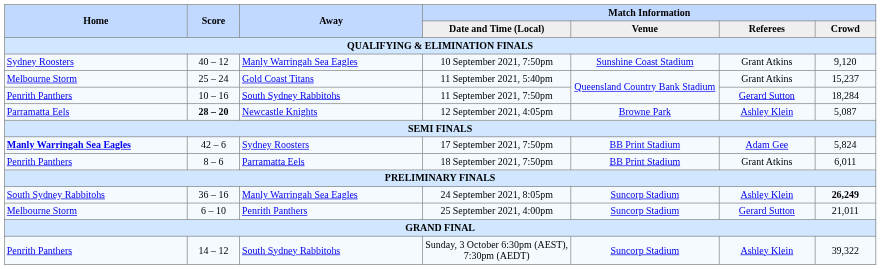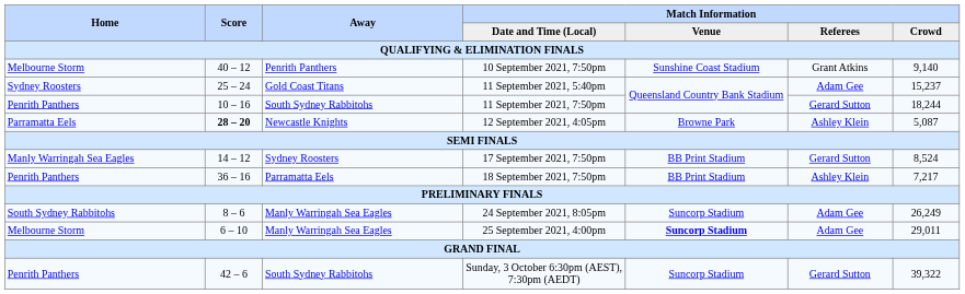10 September 2021, 7:50pm | Home: Sydney Roosters -> Melbourne Storm
10 September 2021, 7:50pm | Away: Manly Warringah Sea Eagles -> Penrith Panthers
10 September 2021, 7:50pm | Match Information / Crowd: 9,120 -> 9,140
11 September 2021, 5:40pm | Home: Melbourne Storm -> Sydney Roosters
11 September 2021, 5:40pm | Match Information / Referees: Grant Atkins -> Adam Gee
11 September 2021, 7:50pm | Match Information / Crowd: 18,284 -> 18,244
17 September 2021, 7:50pm | Home: bold -> normal
17 September 2021, 7:50pm | Score: 42 – 6 -> 14 – 12
17 September 2021, 7:50pm | Match Information / Referees: Adam Gee -> Gerard Sutton
17 September 2021, 7:50pm | Match Information / Crowd: 5,824 -> 8,524
18 September 2021, 7:50pm | Score: 8 – 6 -> 36 – 16
18 September 2021, 7:50pm | Match Information / Referees: Grant Atkins -> Ashley Klein
18 September 2021, 7:50pm | Match Information / Crowd: 6,011 -> 7,217
24 September 2021, 8:05pm | Score: 36 – 16 -> 8 – 6
24 September 2021, 8:05pm | Match Information / Referees: Ashley Klein -> Adam Gee
24 September 2021, 8:05pm | Match Information / Crowd: bold -> normal
25 September 2021, 4:00pm | Away: Penrith Panthers -> Manly Warringah Sea Eagles
25 September 2021, 4:00pm | Match Information / Venue: normal -> bold
25 September 2021, 4:00pm | Match Information / Referees: Gerard Sutton -> Adam Gee
25 September 2021, 4:00pm | Match Information / Crowd: 21,011 -> 29,011
Sunday, 3 October 6:30pm (AEST), 7:30pm (AEDT) | Score: 14 – 12 -> 42 – 6
Sunday, 3 October 6:30pm (AEST), 7:30pm (AEDT) | Match Information / Referees: Ashley Klein -> Gerard Sutton
